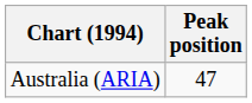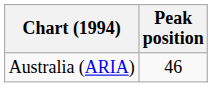Australia (ARIA) | Peak position: 47 -> 46
